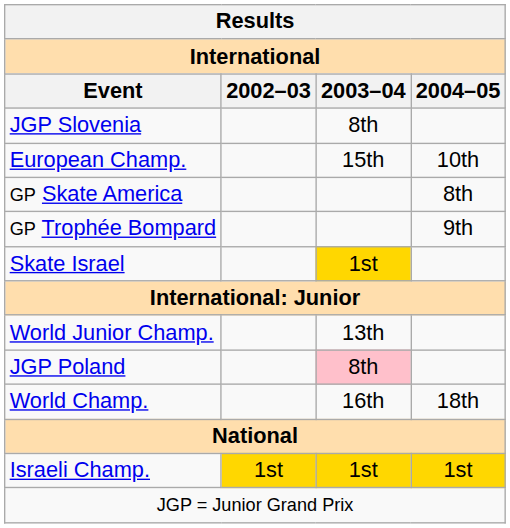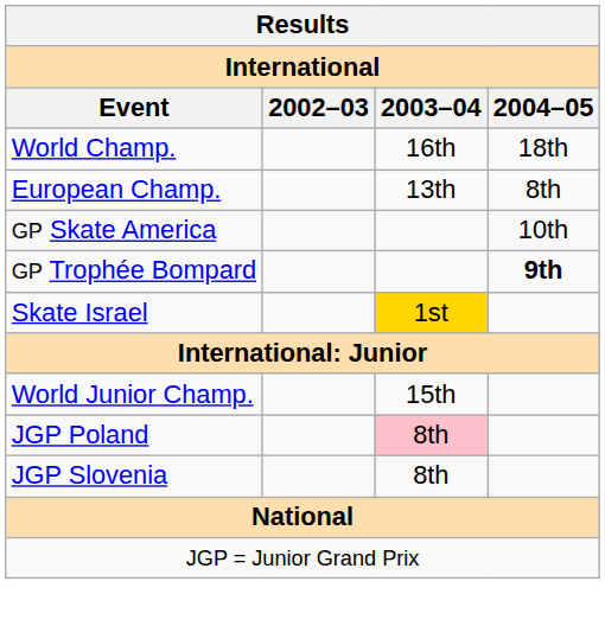rows swapped: World Champ. <-> JGP Slovenia
European Champ. | 2003–04: 15th -> 13th
European Champ. | 2004–05: 10th -> 8th
GP Skate America | 2004–05: 8th -> 10th
GP Trophée Bompard | 2004–05: normal -> bold
World Junior Champ. | 2003–04: 13th -> 15th
- row: Israeli Champ. | 1st | 1st | 1st
